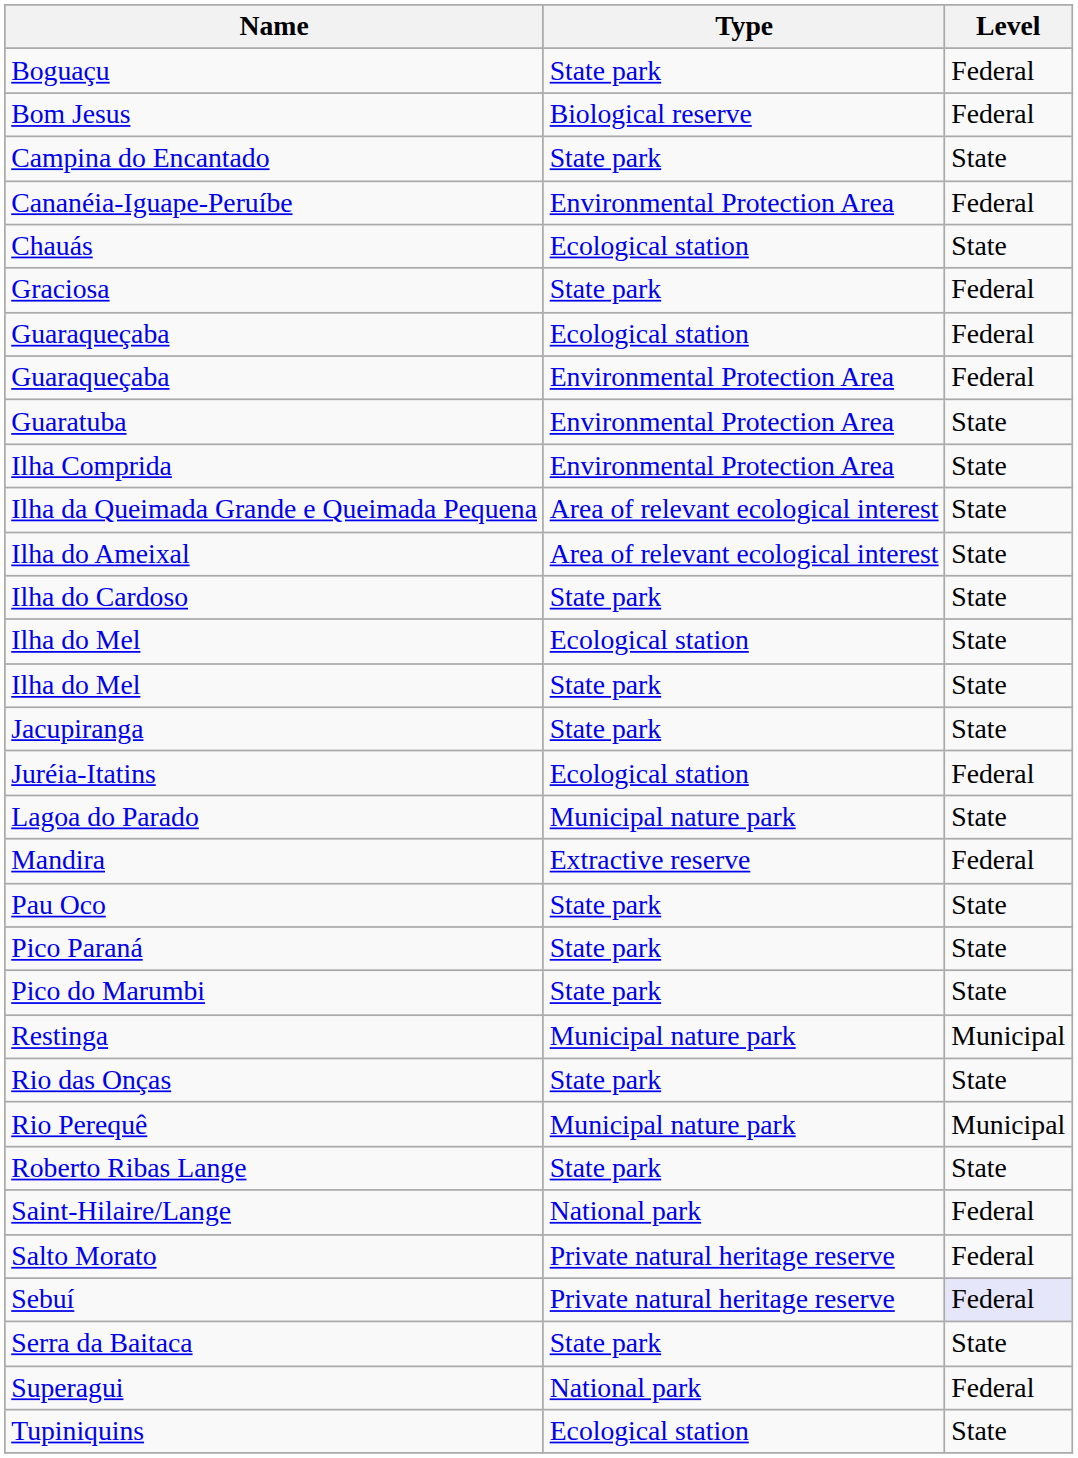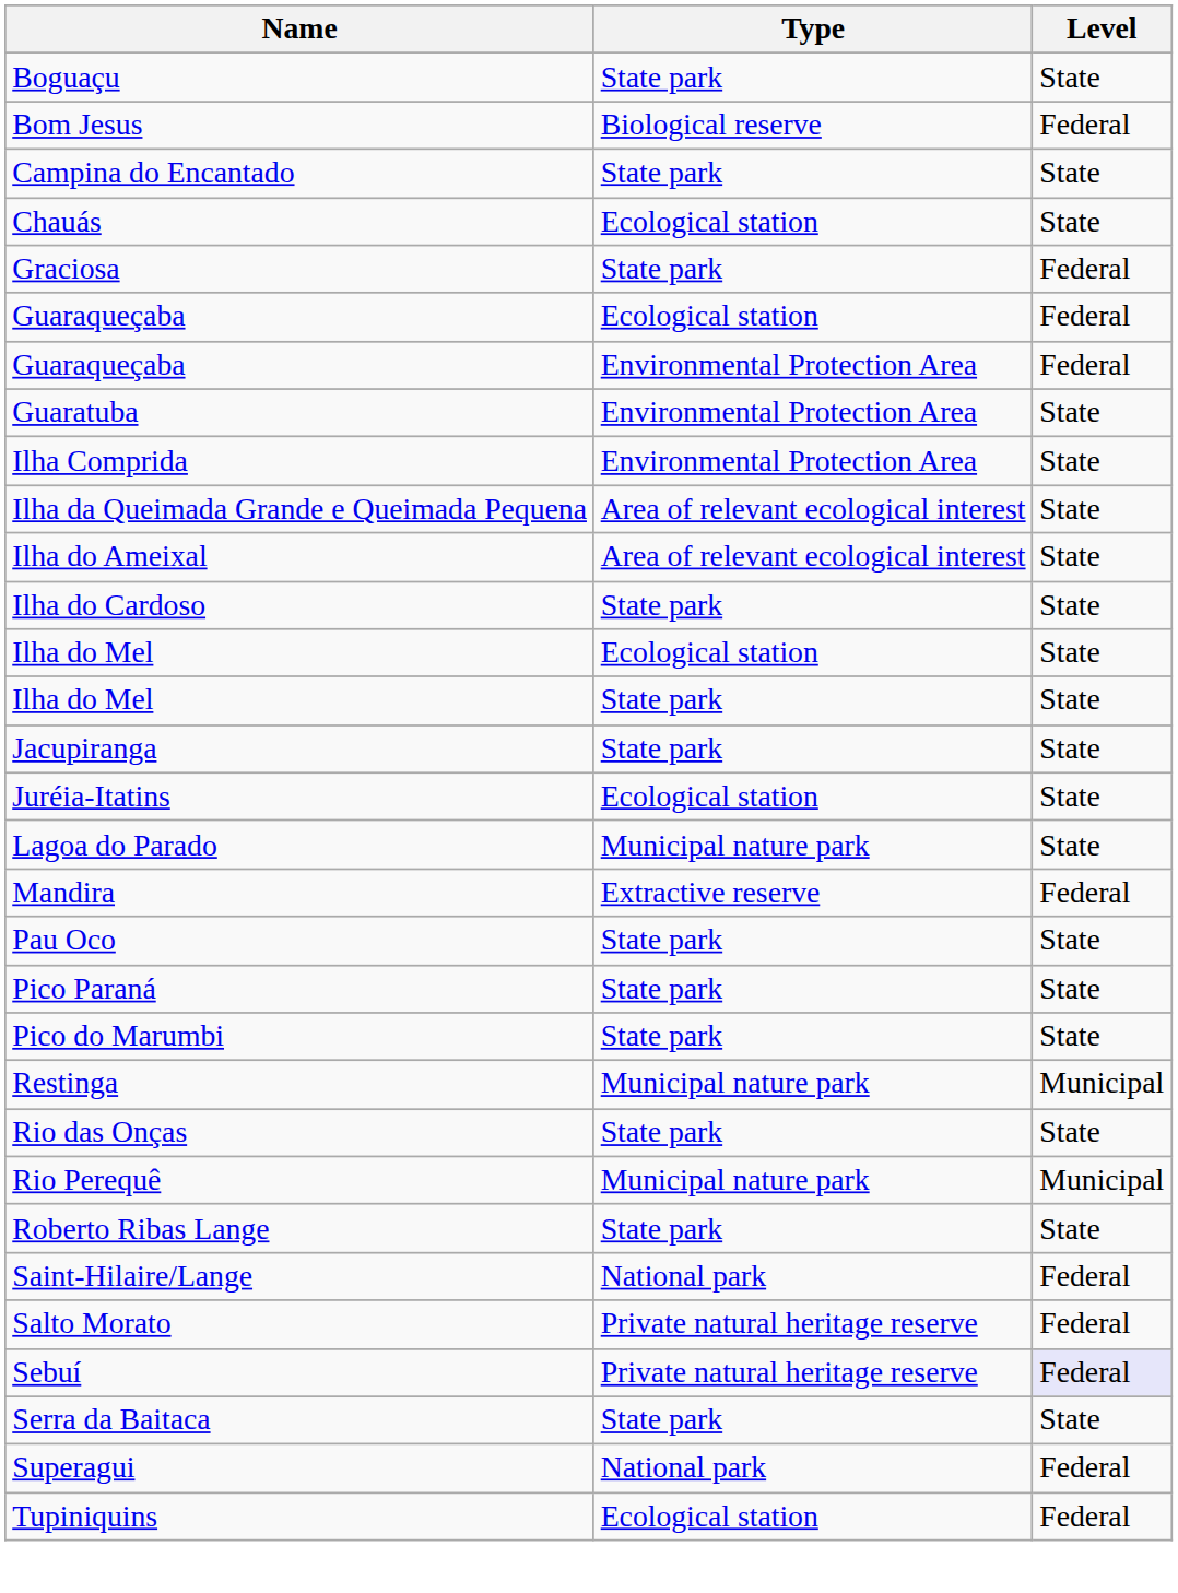Boguaçu | Level: Federal -> State
- row: Cananéia-Iguape-Peruíbe | Environmental Protection Area | Federal
Juréia-Itatins | Level: Federal -> State
Tupiniquins | Level: State -> Federal
